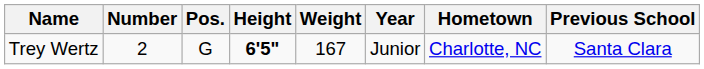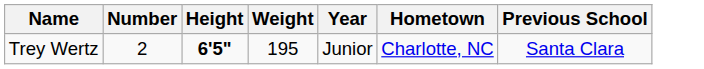- column: Pos. | G
Trey Wertz | Weight: 167 -> 195
